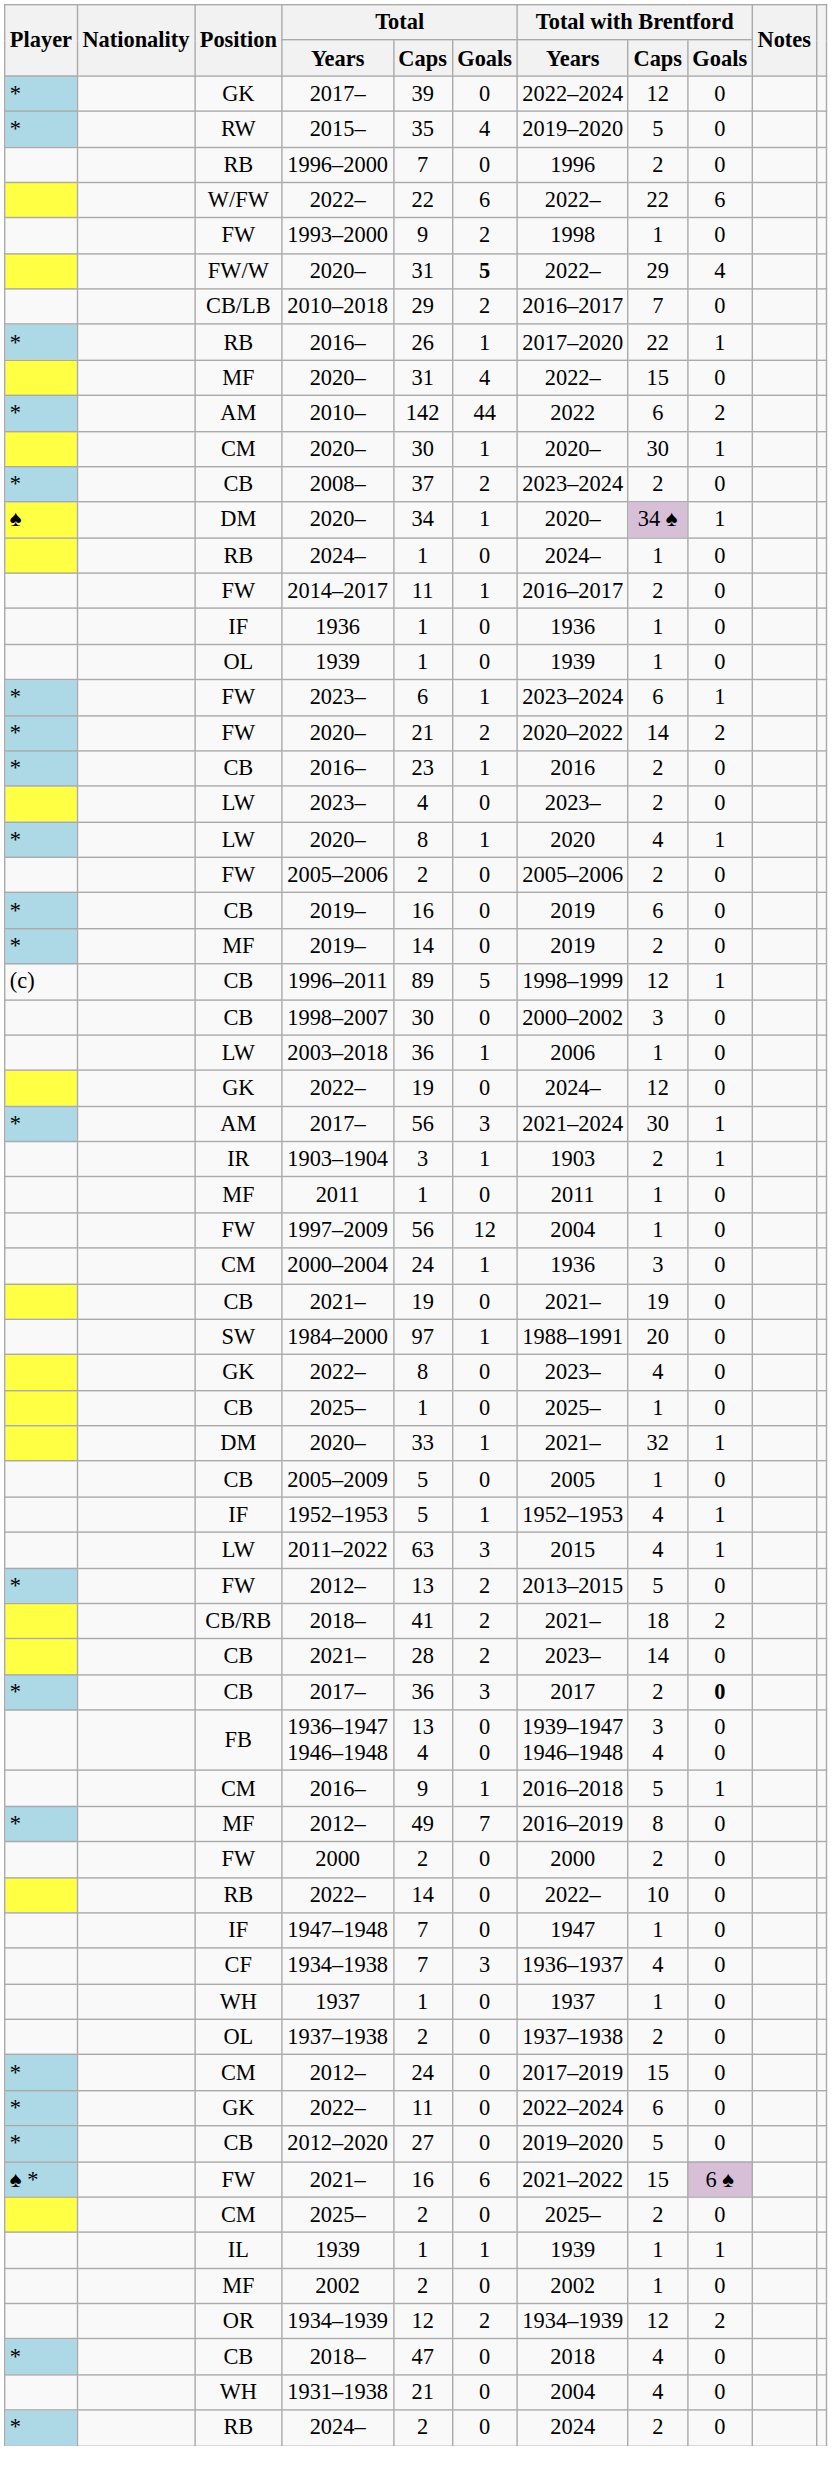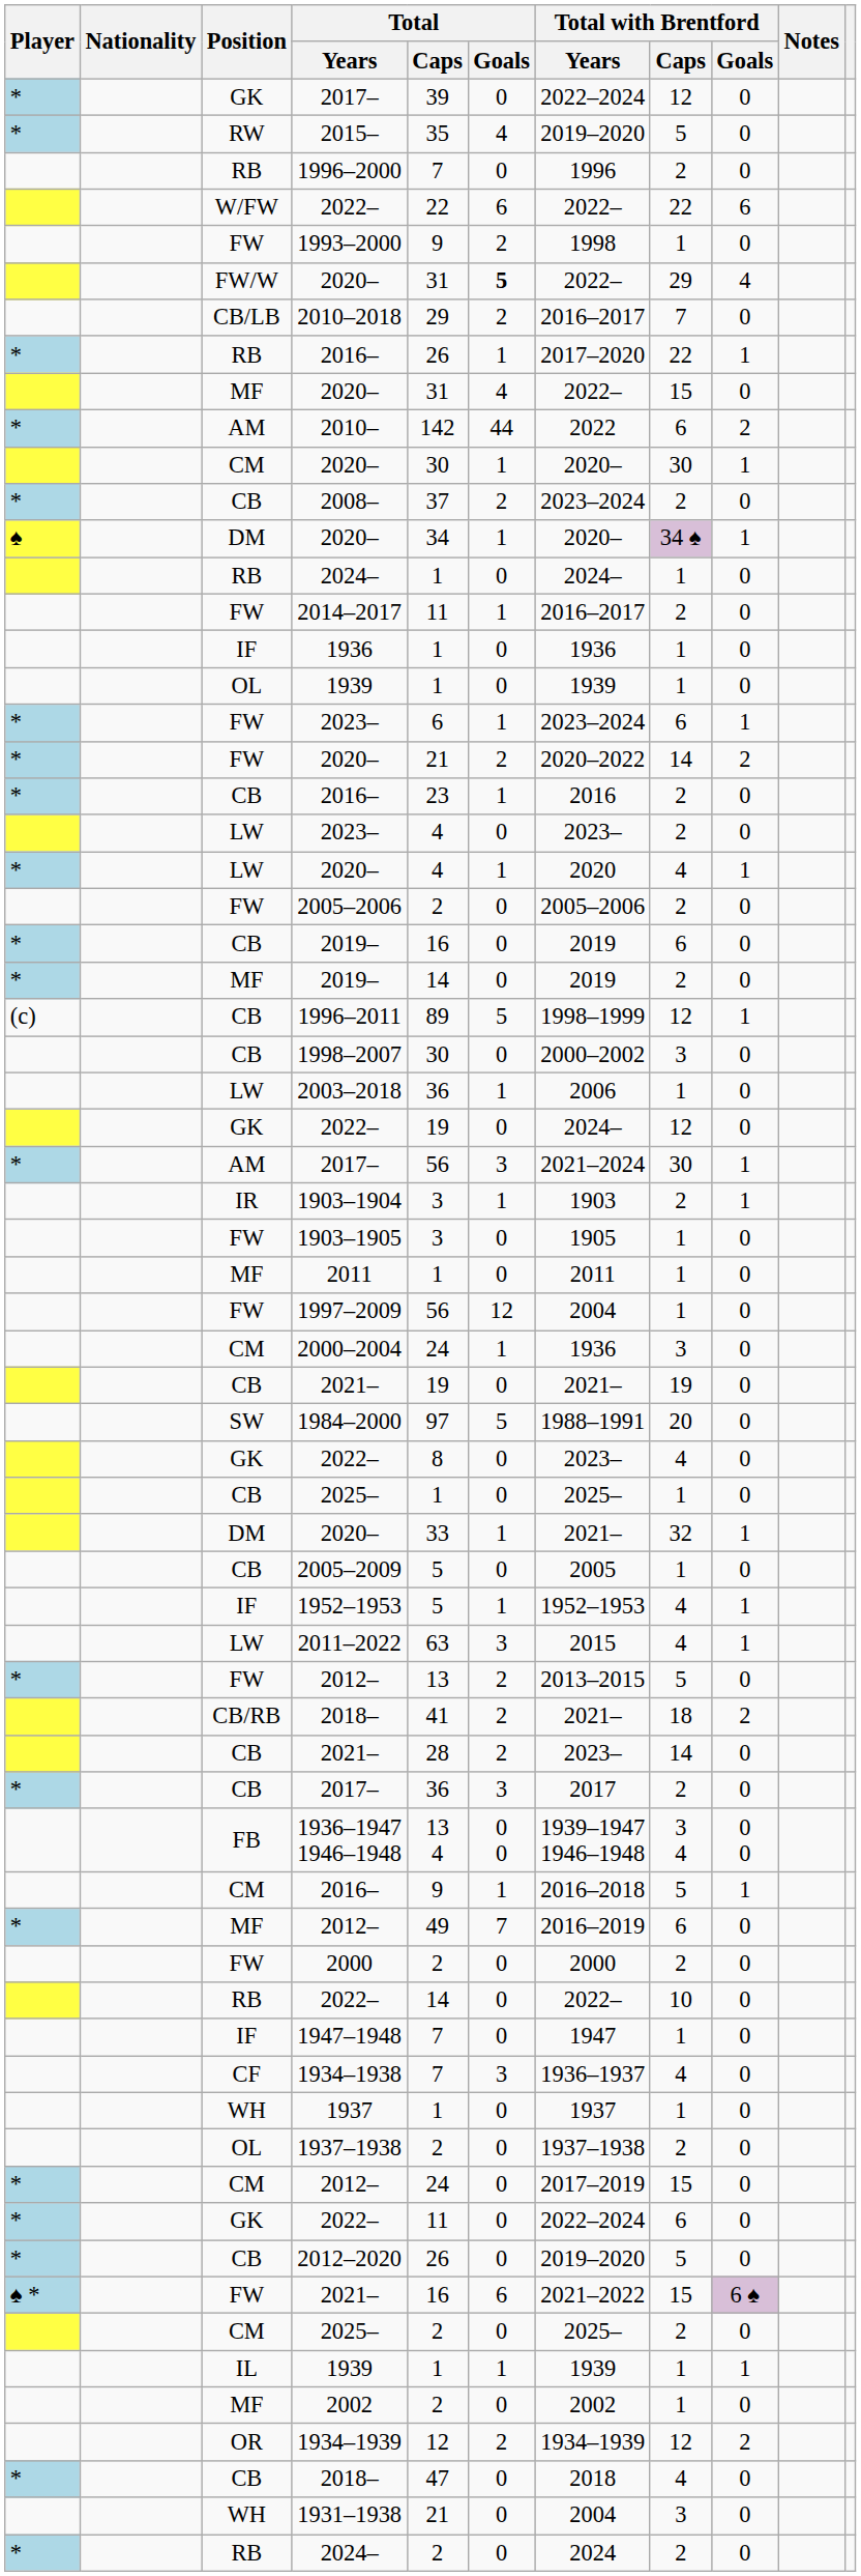LW / 2020– | Total / Caps: 8 -> 4
+ row: FW | 1903–1905 | 3 | 0 | 1905 | 1 | 0
1984–2000 | Total / Goals: 1 -> 5
CB / 2017– | Total with Brentford / Goals: bold -> normal
MF / 2012– | Total with Brentford / Caps: 8 -> 6
2012–2020 | Total / Caps: 27 -> 26
1931–1938 | Total with Brentford / Caps: 4 -> 3
